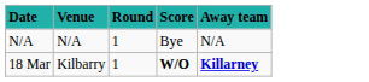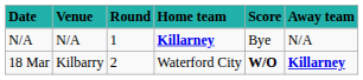+ column: Home team | Killarney | Waterford City
18 Mar | Round: 1 -> 2
